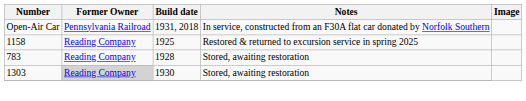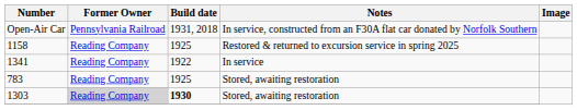+ row: 1341 | Reading Company | 1922 | In service
783 | Build date: 1928 -> 1925
1303 | Build date: normal -> bold
